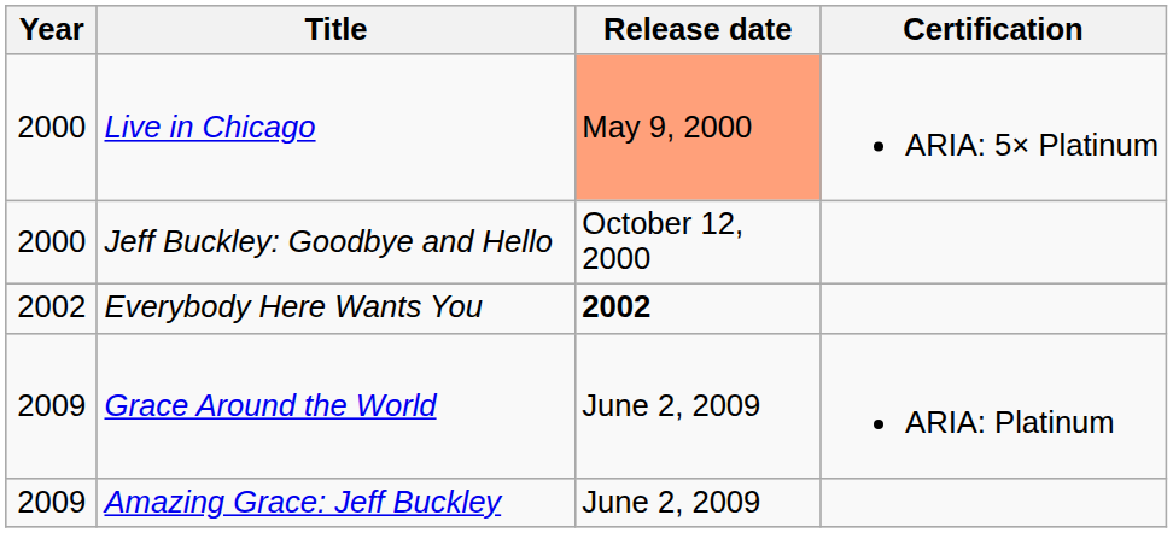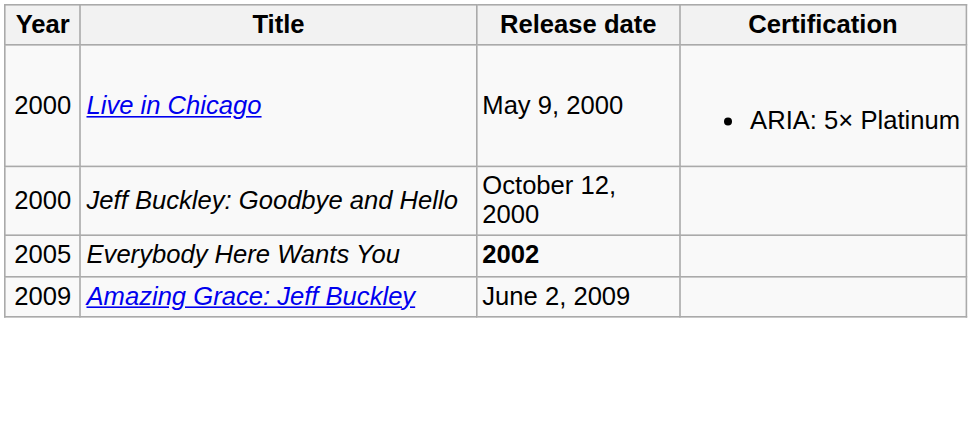Live in Chicago | Release date: lightsalmon background -> no background
Everybody Here Wants You | Year: 2002 -> 2005
- row: 2009 | Grace Around the World | June 2, 2009 | ARIA: Platinum
